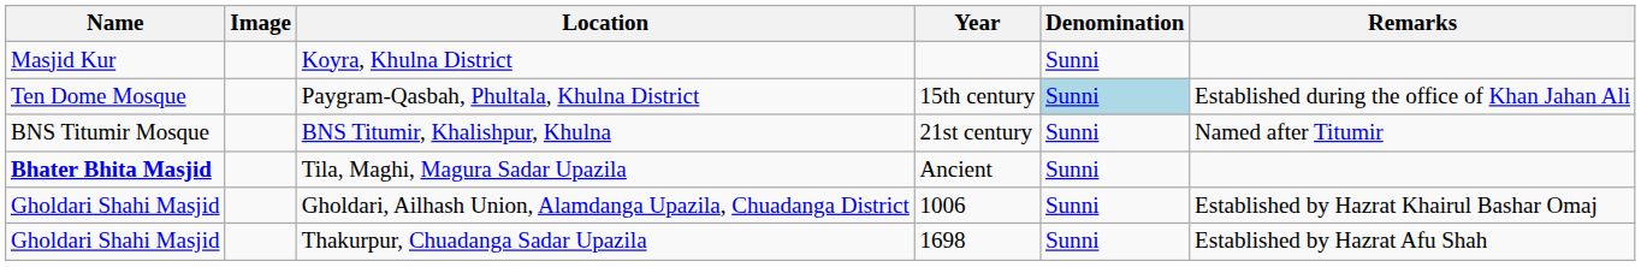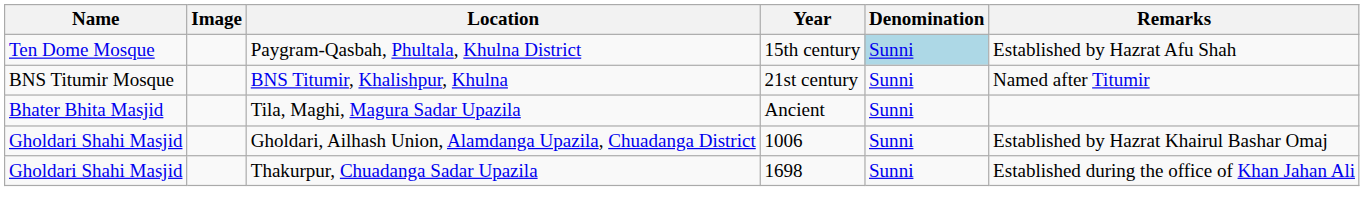- row: Masjid Kur | Koyra, Khulna District | Sunni
Paygram-Qasbah, Phultala, Khulna District | Remarks: Established during the office of Khan Jahan Ali -> Established by Hazrat Afu Shah
Tila, Maghi, Magura Sadar Upazila | Name: bold -> normal
Thakurpur, Chuadanga Sadar Upazila | Remarks: Established by Hazrat Afu Shah -> Established during the office of Khan Jahan Ali
